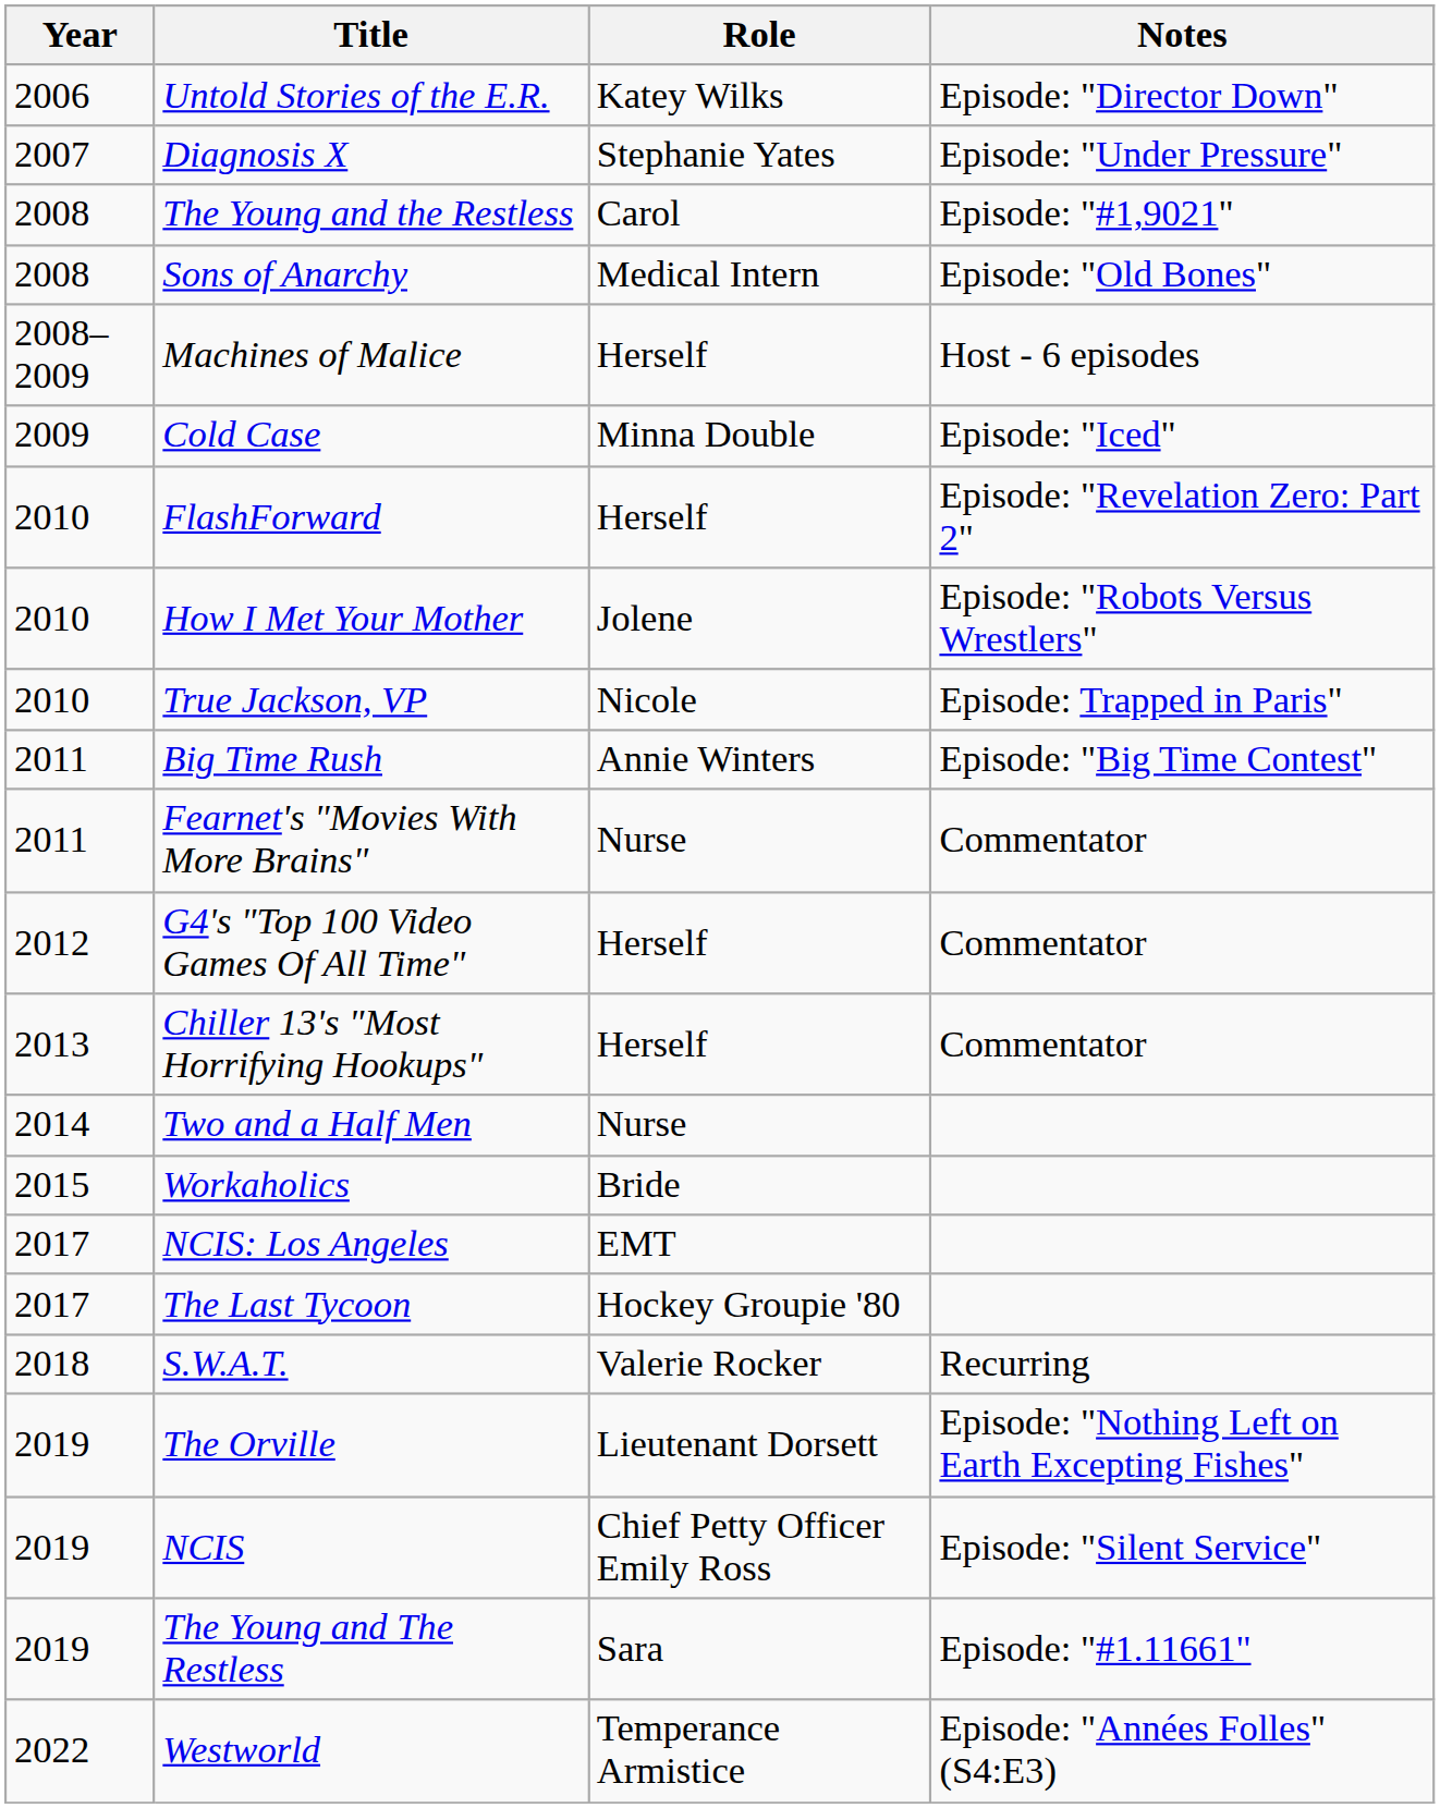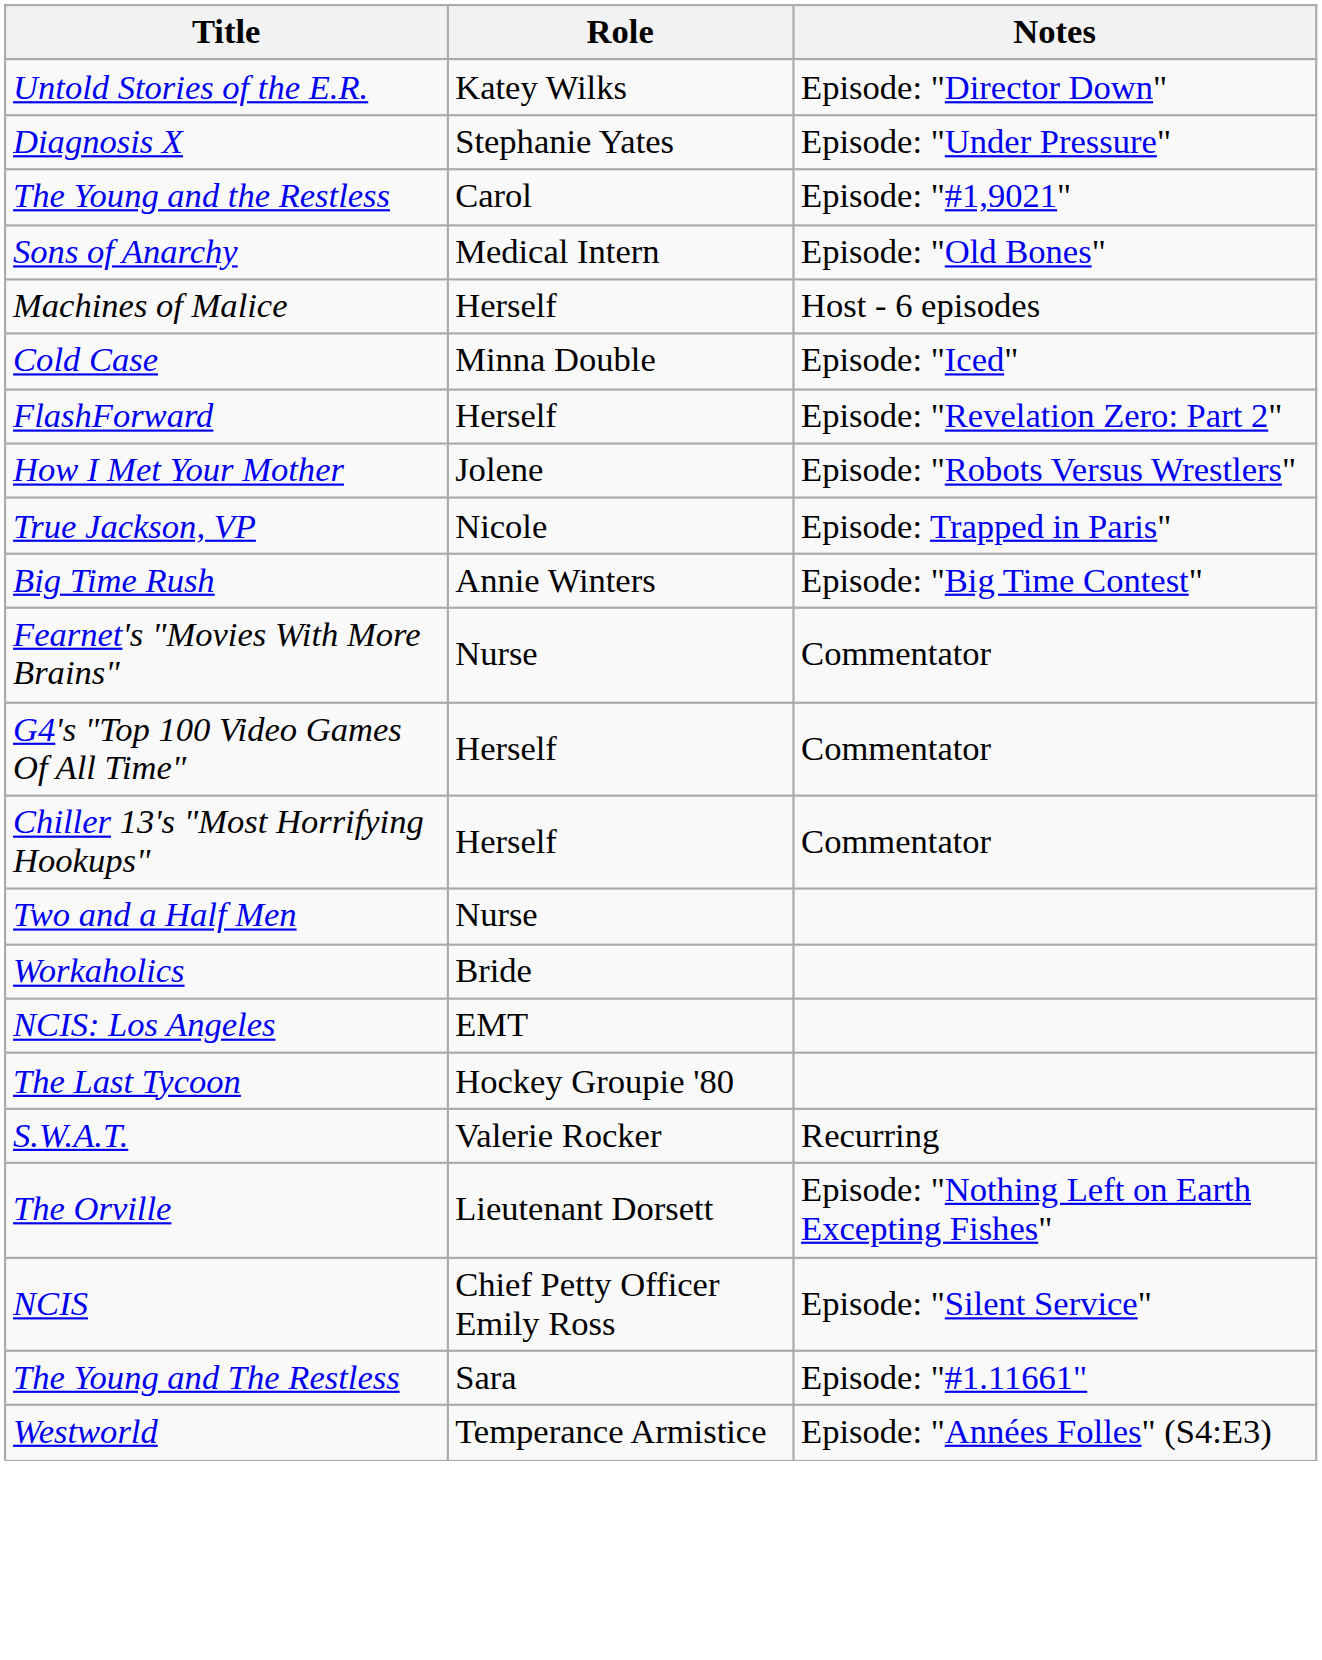- column: Year | 2006 | 2007 | 2008 | 2008 | 2008–2009 | 2009 | 2010 | 2010 | 2010 | 2011 | 2011 | 2012 | 2013 | 2014 | 2015 | 2017 | 2017 | 2018 | 2019 | 2019 | 2019 | 2022
